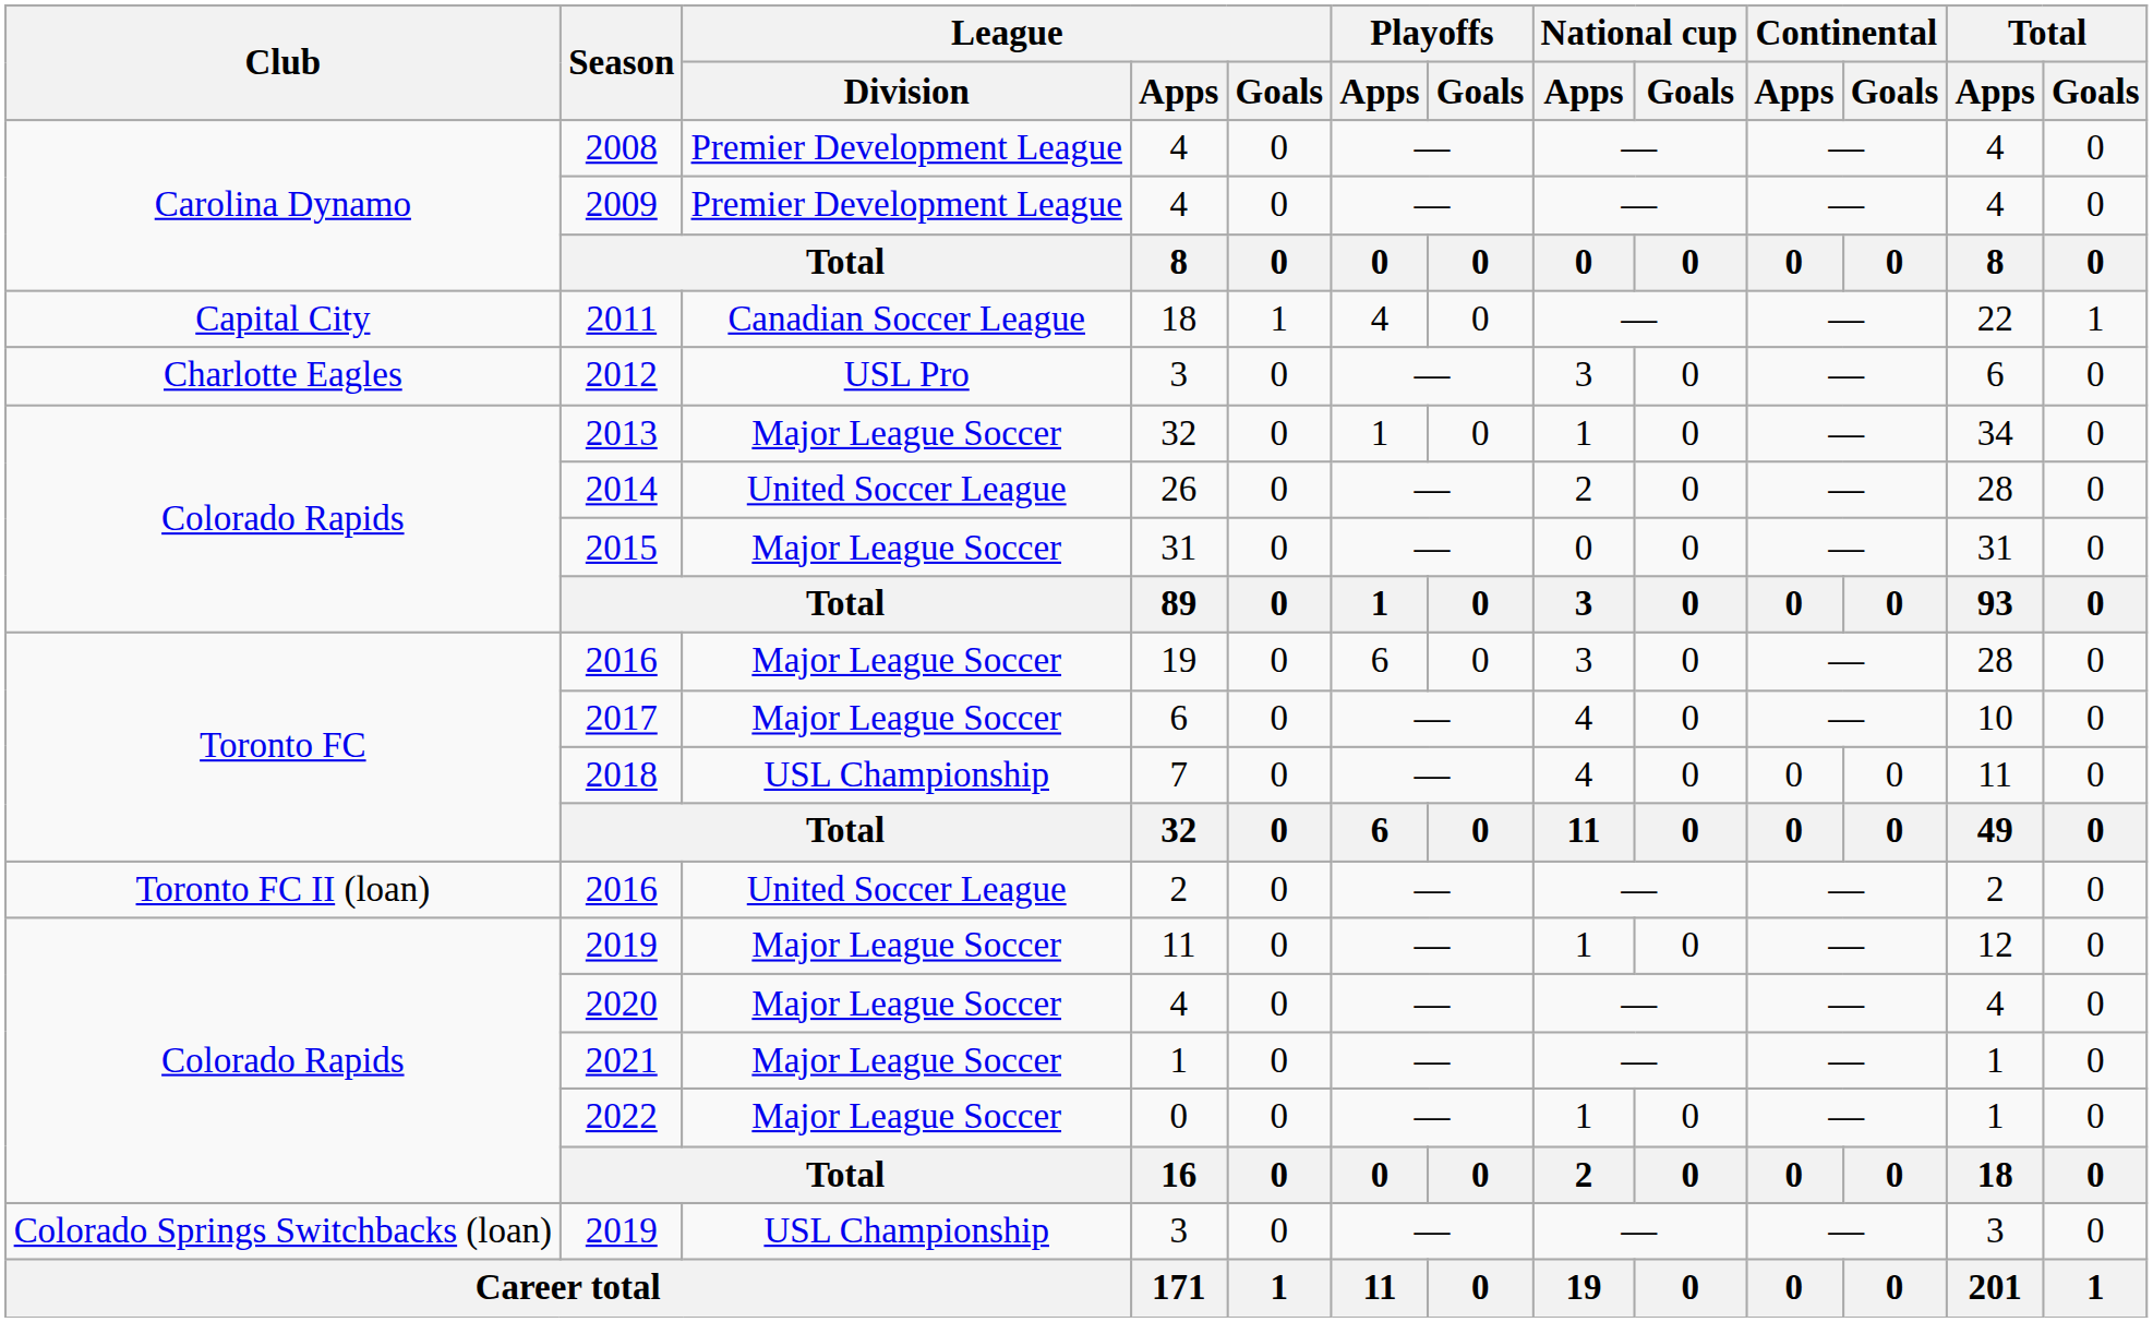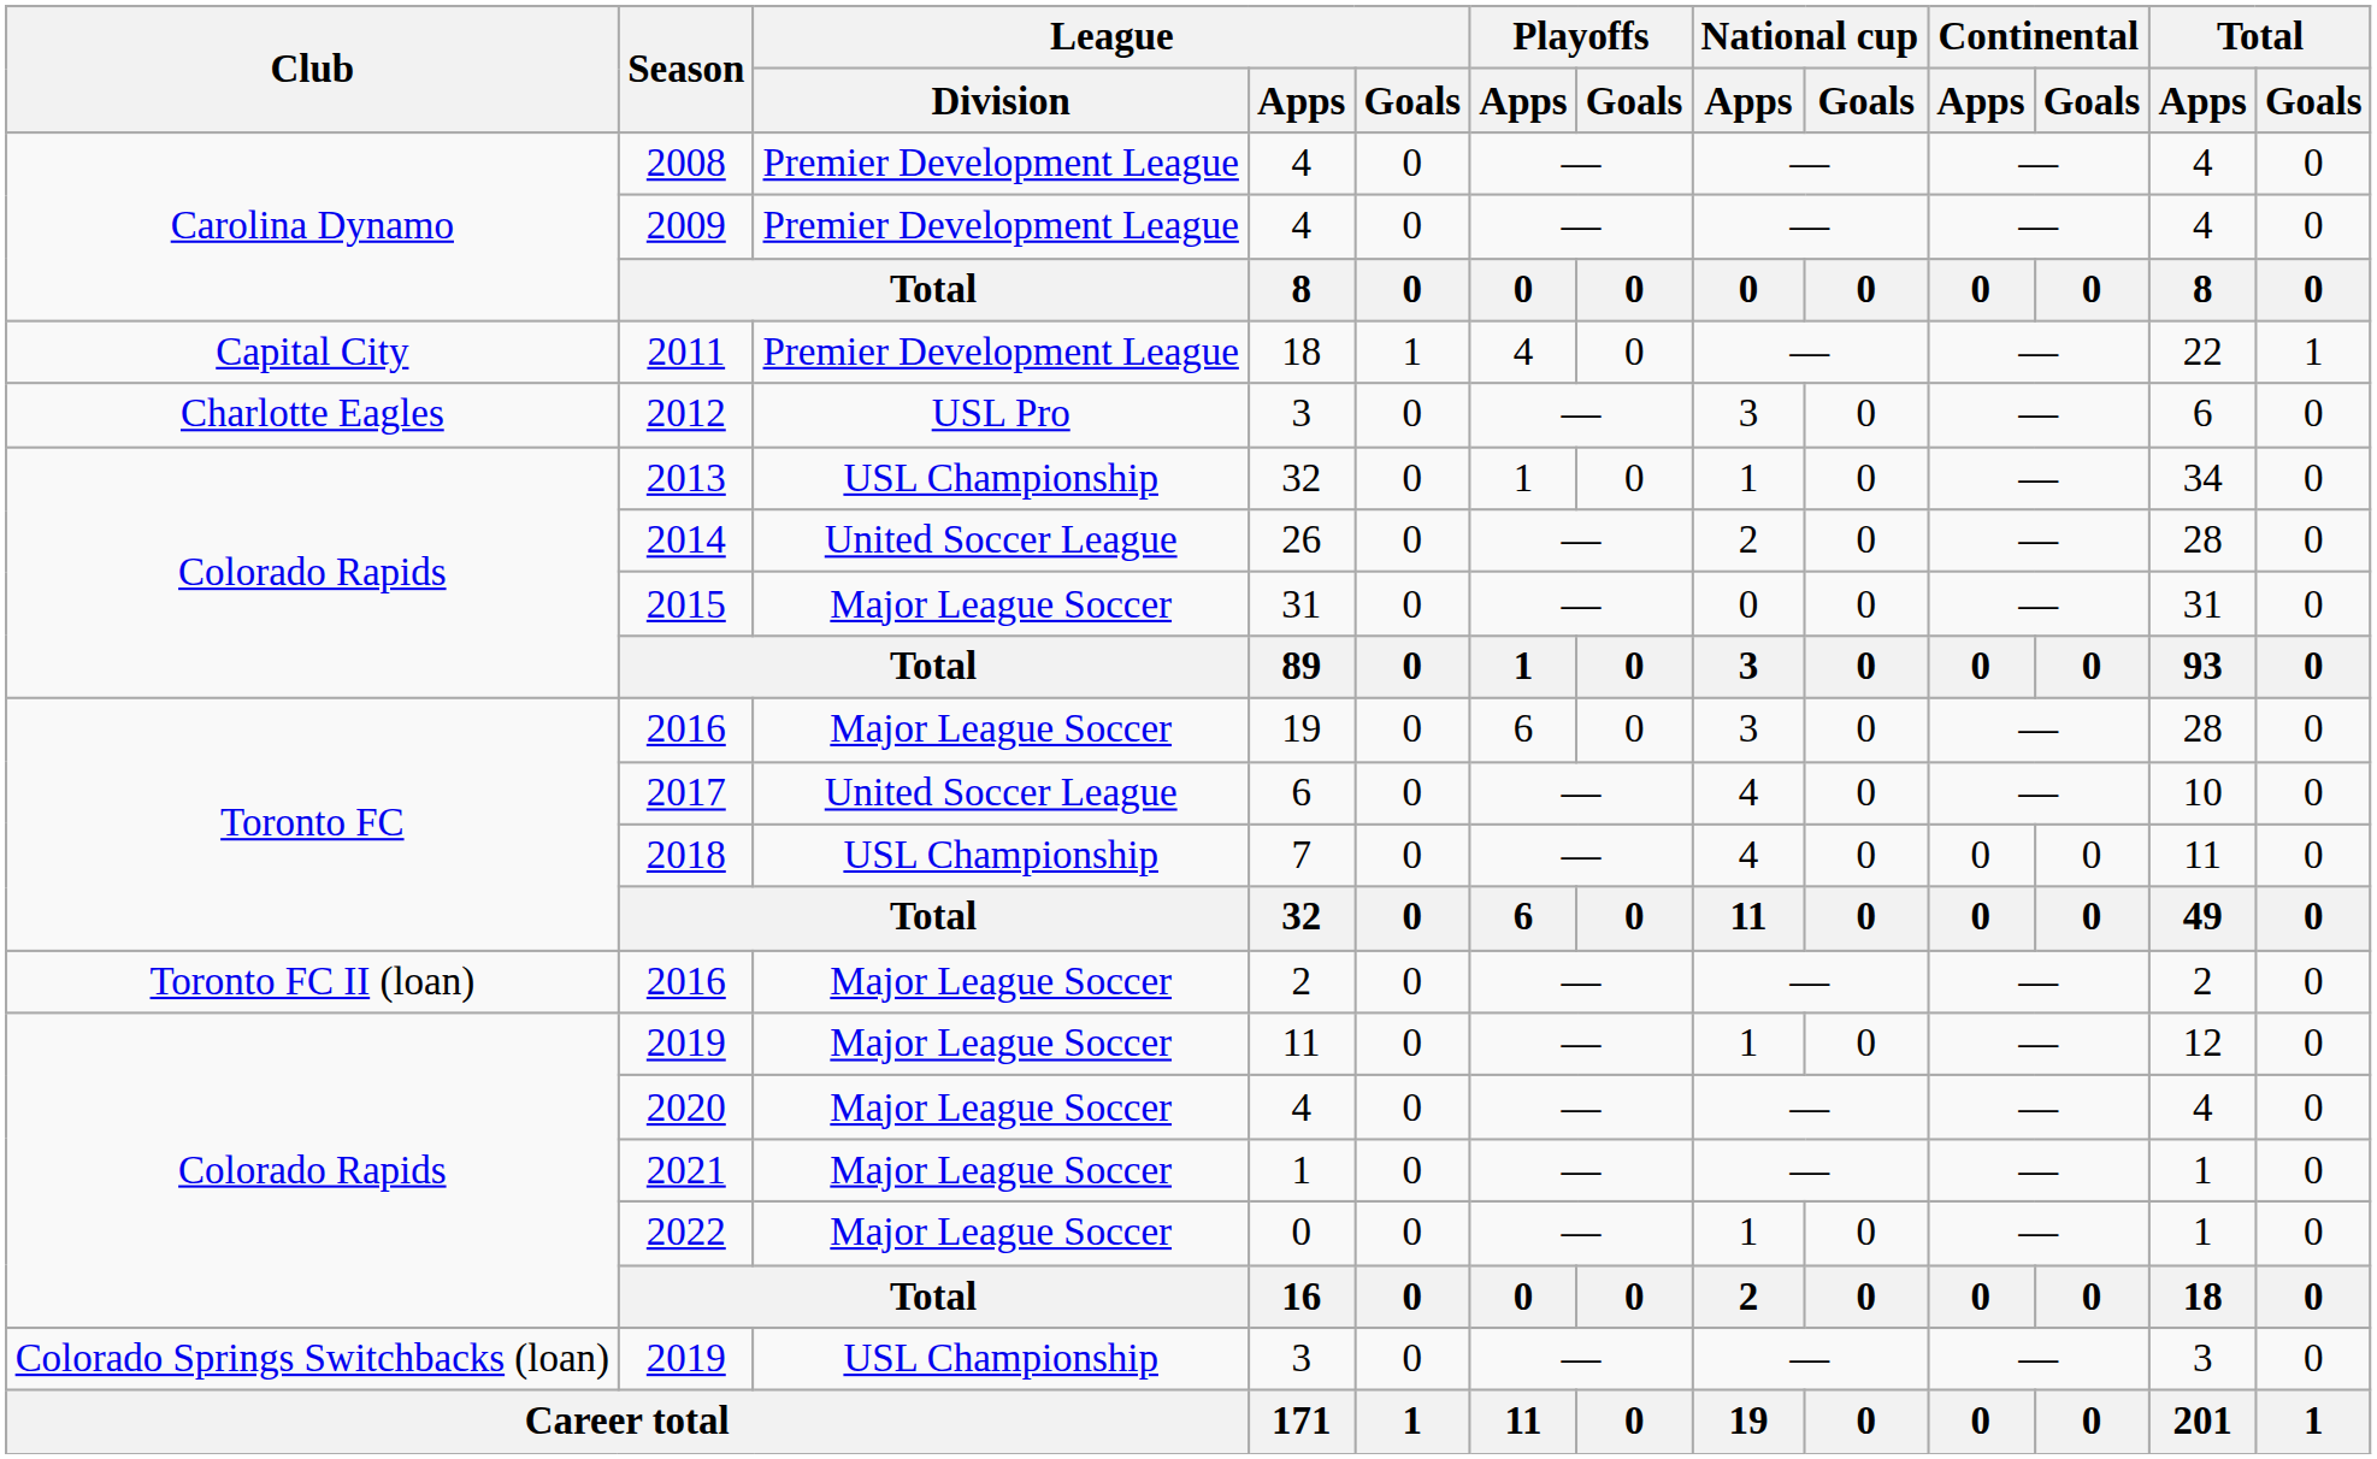2011 | League / Division: Canadian Soccer League -> Premier Development League
2013 | League / Division: Major League Soccer -> USL Championship
2017 | League / Division: Major League Soccer -> United Soccer League
2016 / 2 | League / Division: United Soccer League -> Major League Soccer
